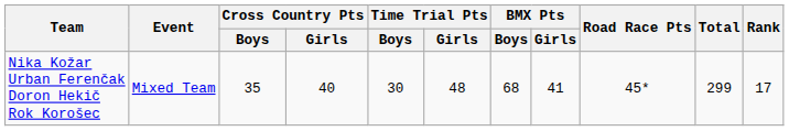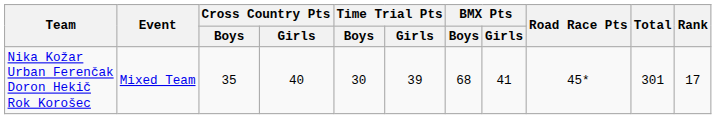Nika Kožar Urban Ferenčak Doron Hekič Rok Korošec | Time Trial Pts / Girls: 48 -> 39
Nika Kožar Urban Ferenčak Doron Hekič Rok Korošec | Total: 299 -> 301
